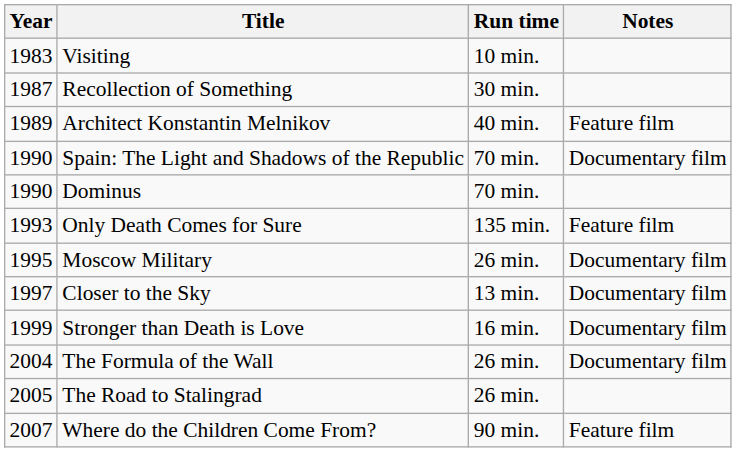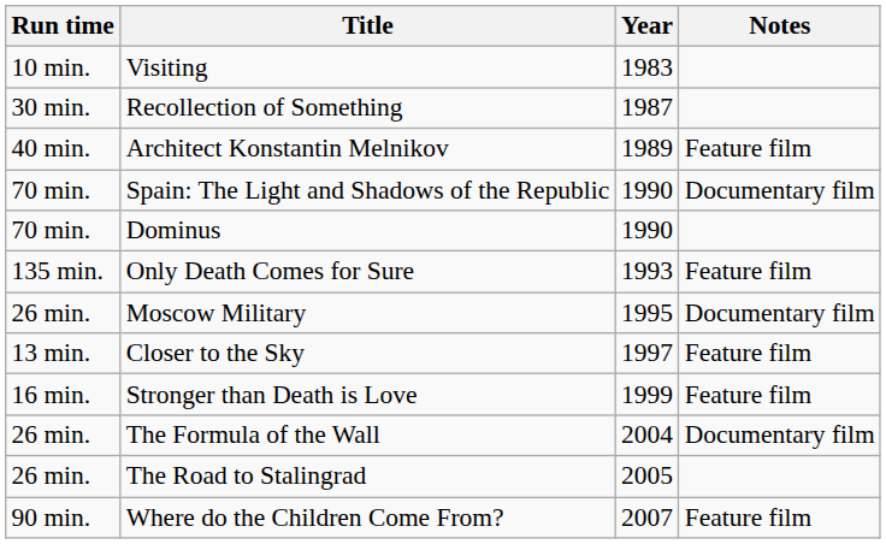columns swapped: Year <-> Run time
Closer to the Sky | Notes: Documentary film -> Feature film
Stronger than Death is Love | Notes: Documentary film -> Feature film
